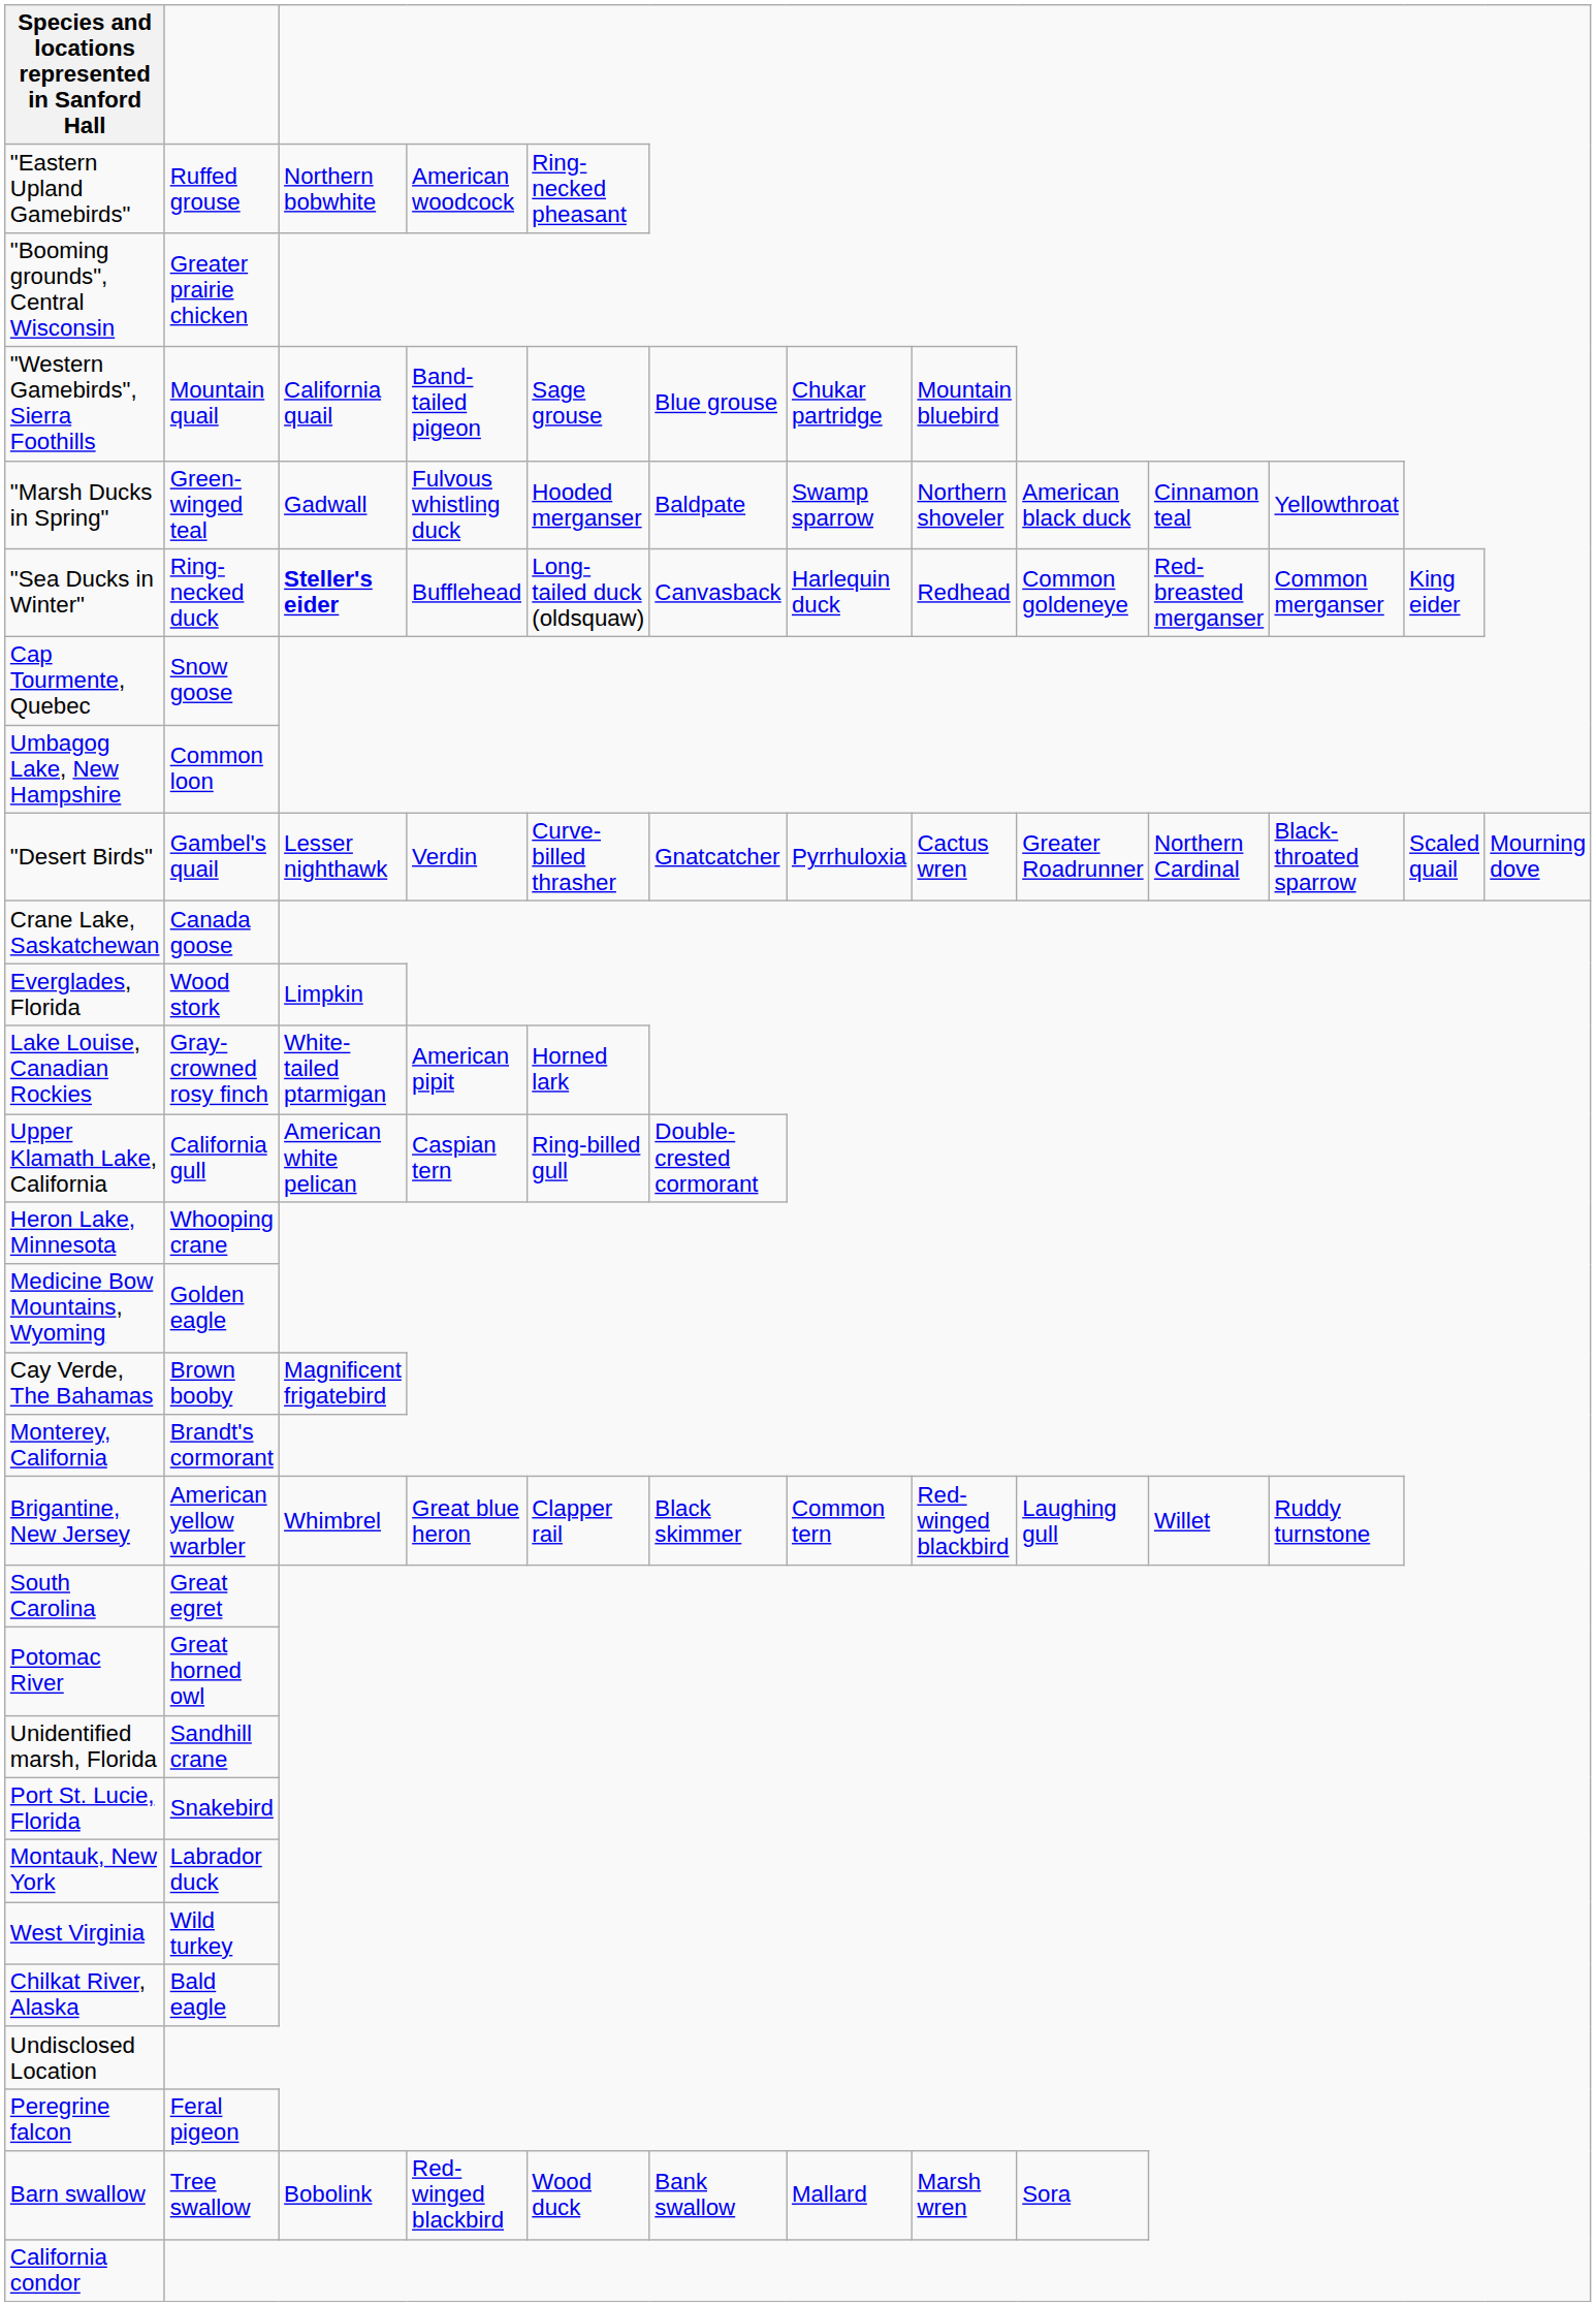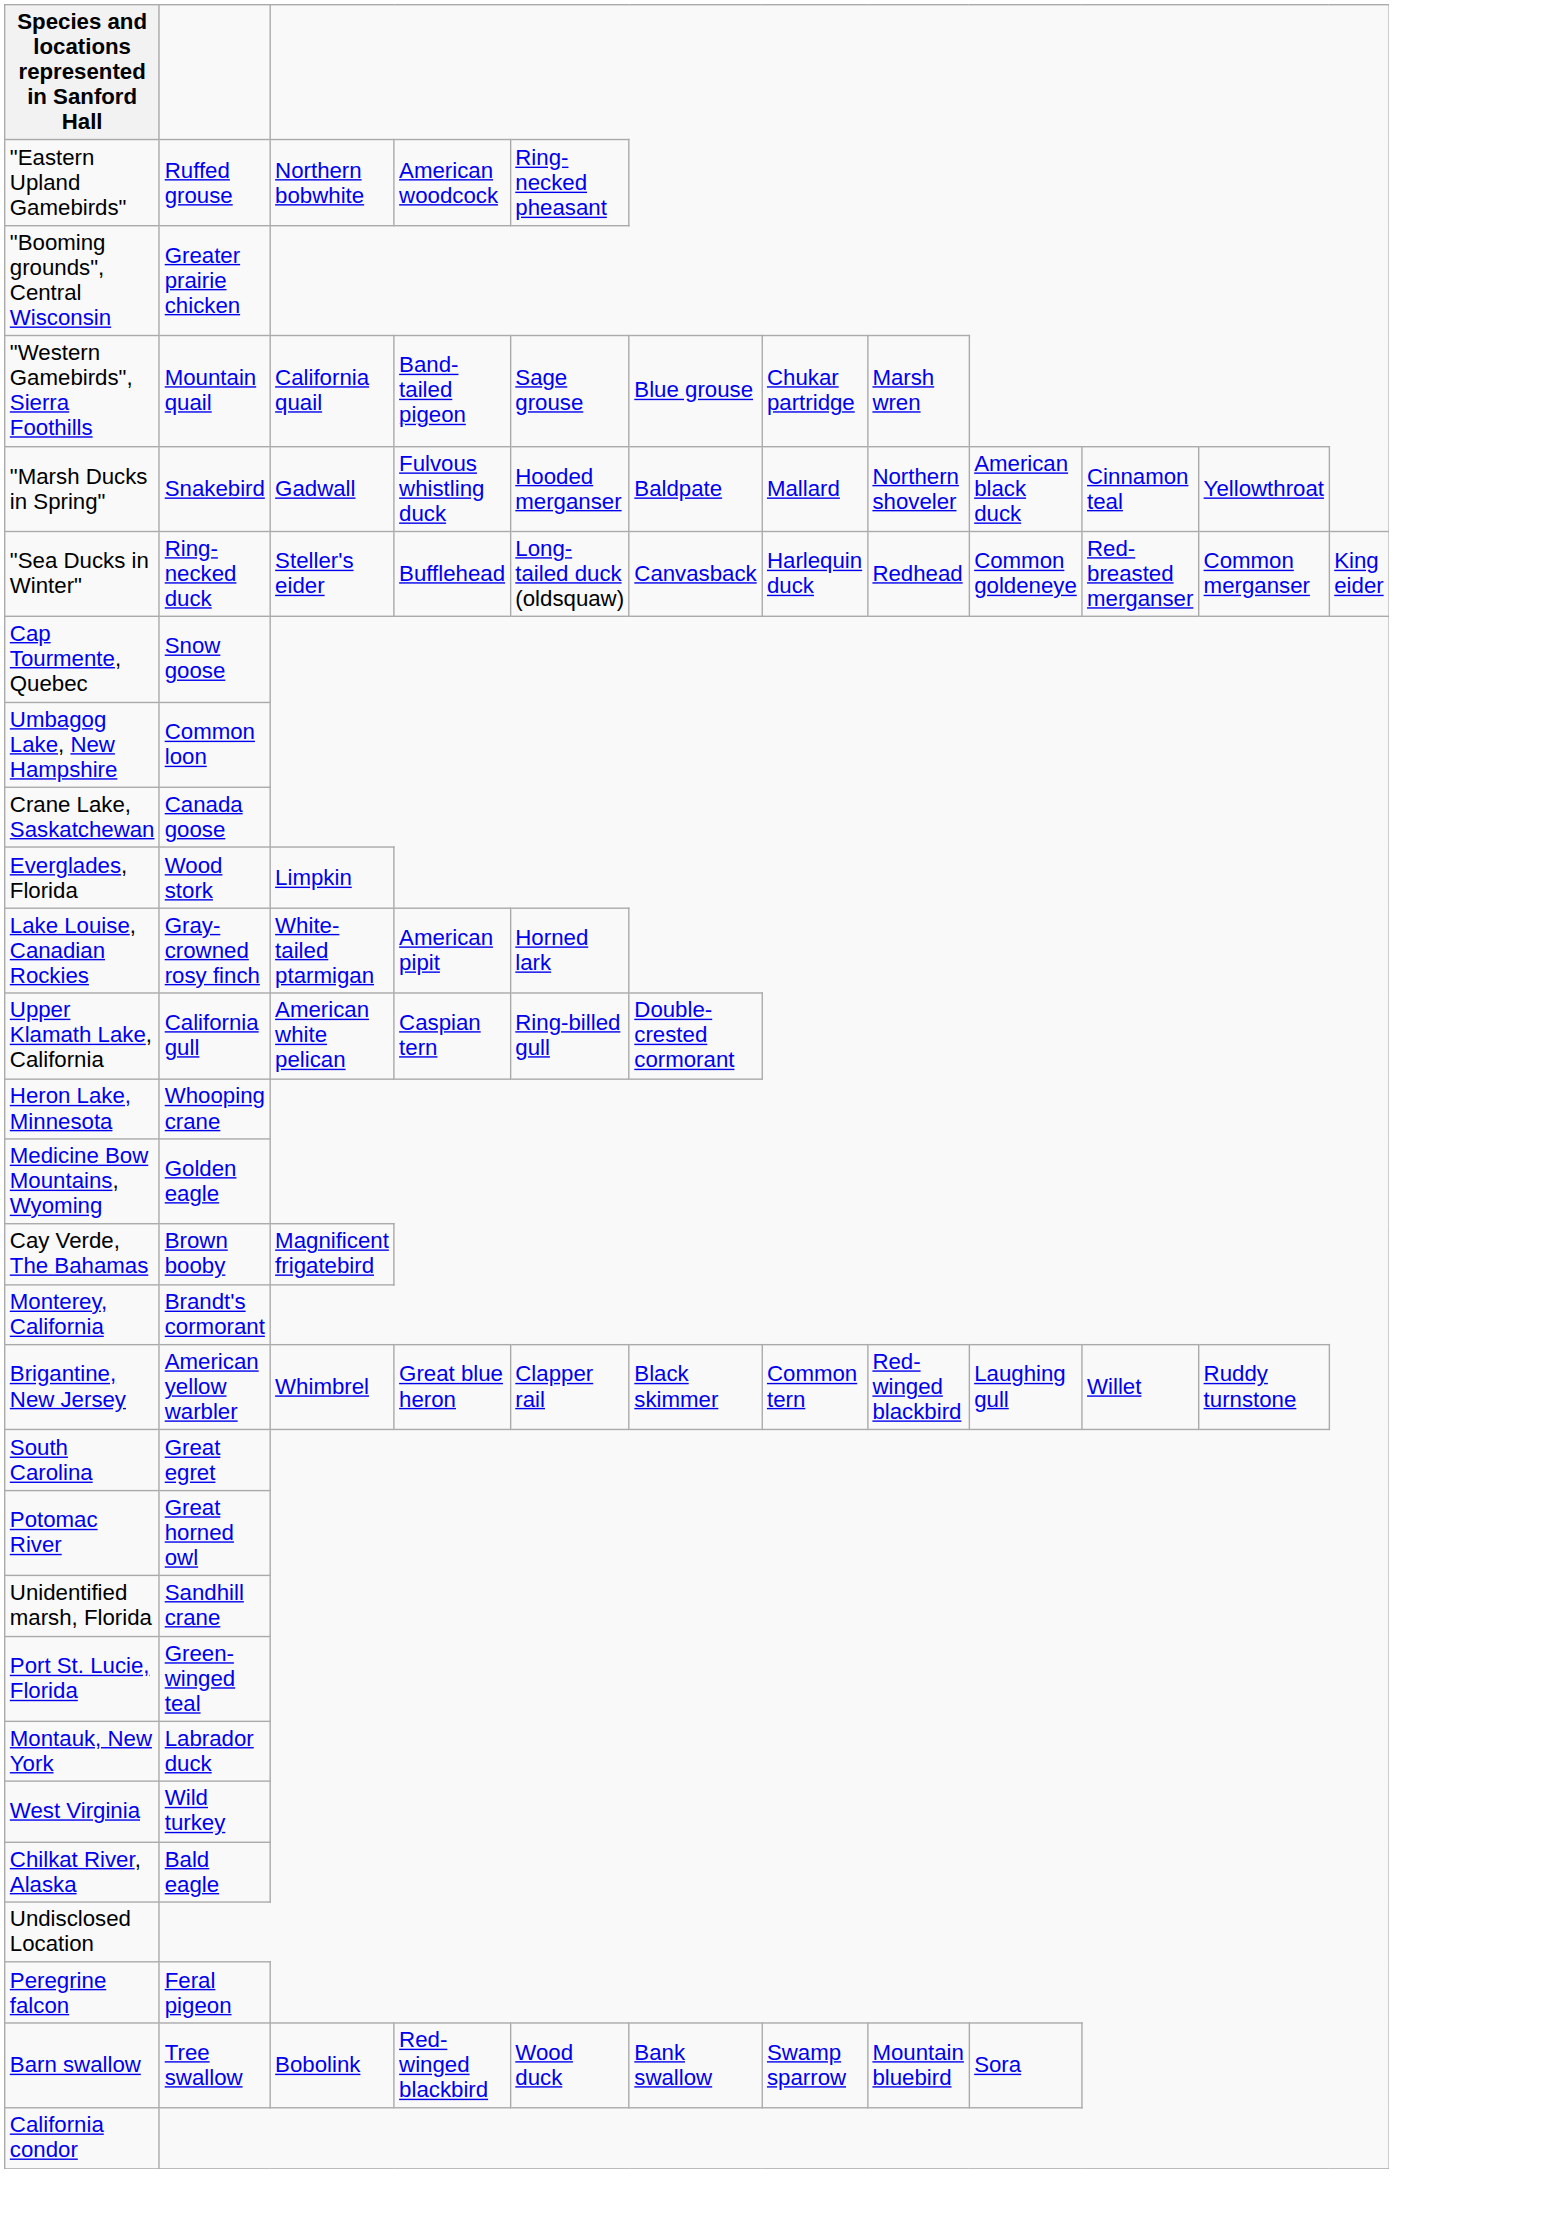"Western Gamebirds", Sierra Foothills | column 8: Mountain bluebird -> Marsh wren
"Marsh Ducks in Spring" | column 2: Green-winged teal -> Snakebird
"Marsh Ducks in Spring" | column 7: Swamp sparrow -> Mallard
"Sea Ducks in Winter" | column 3: bold -> normal
- row: "Desert Birds" | Gambel's quail | Lesser nighthawk | Verdin | Curve-billed thrasher | Gnatcatcher | Pyrrhuloxia | Cactus wren | Greater Roadrunner | Northern Cardinal | Black-throated sparrow | Scaled quail | Mourning dove
Port St. Lucie, Florida | column 2: Snakebird -> Green-winged teal
Barn swallow | column 7: Mallard -> Swamp sparrow
Barn swallow | column 8: Marsh wren -> Mountain bluebird
